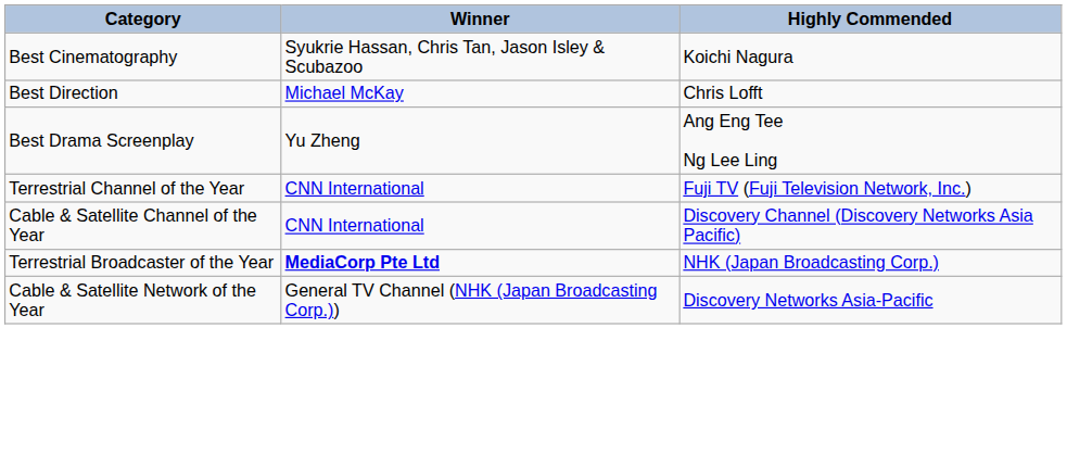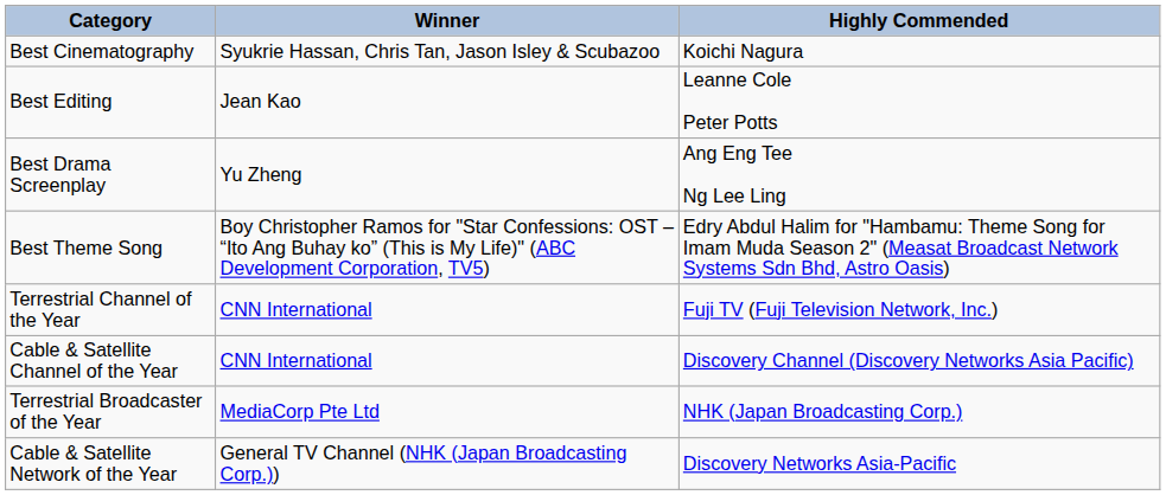- row: Best Direction | Michael McKay | Chris Lofft
+ row: Best Editing | Jean Kao | Leanne Cole Peter Potts
+ row: Best Theme Song | Boy Christopher Ramos for "Star Confessions: OST – “Ito Ang Buhay ko” (This is My Life)" (ABC Development Corporation, TV5) | Edry Abdul Halim for "Hambamu: Theme Song for Imam Muda Season 2" (Measat Broadcast Network Systems Sdn Bhd, Astro Oasis)
Terrestrial Broadcaster of the Year | Winner: bold -> normal
